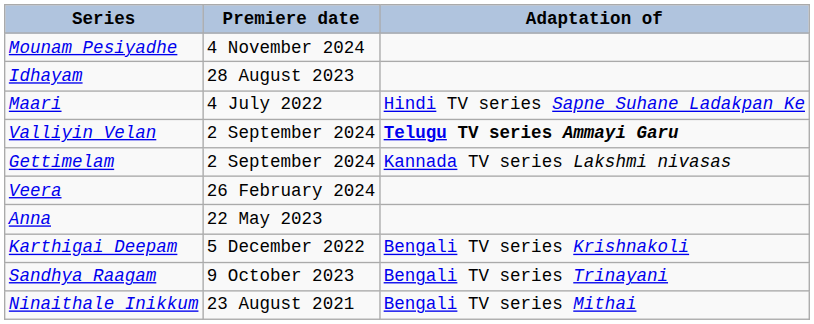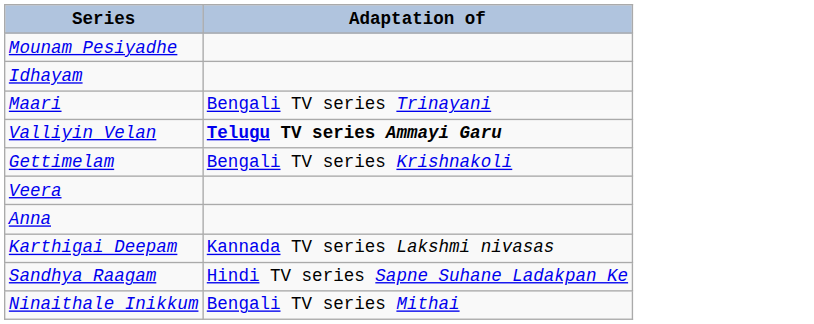- column: Premiere date | 4 November 2024 | 28 August 2023 | 4 July 2022 | 2 September 2024 | 2 September 2024 | 26 February 2024 | 22 May 2023 | 5 December 2022 | 9 October 2023 | 23 August 2021
Maari | Adaptation of: Hindi TV series Sapne Suhane Ladakpan Ke -> Bengali TV series Trinayani
Gettimelam | Adaptation of: Kannada TV series Lakshmi nivasas -> Bengali TV series Krishnakoli
Karthigai Deepam | Adaptation of: Bengali TV series Krishnakoli -> Kannada TV series Lakshmi nivasas
Sandhya Raagam | Adaptation of: Bengali TV series Trinayani -> Hindi TV series Sapne Suhane Ladakpan Ke
